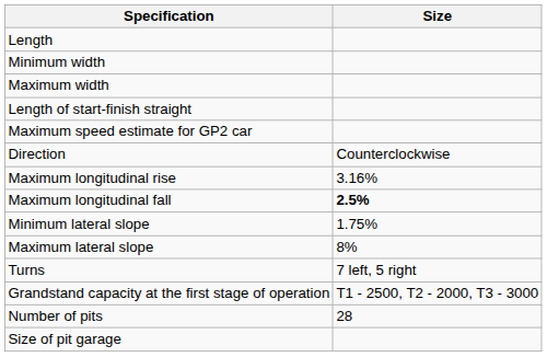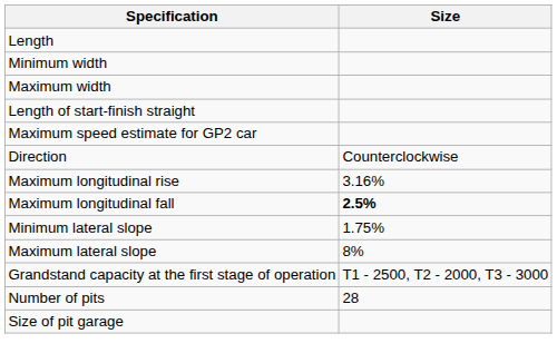- row: Turns | 7 left, 5 right
